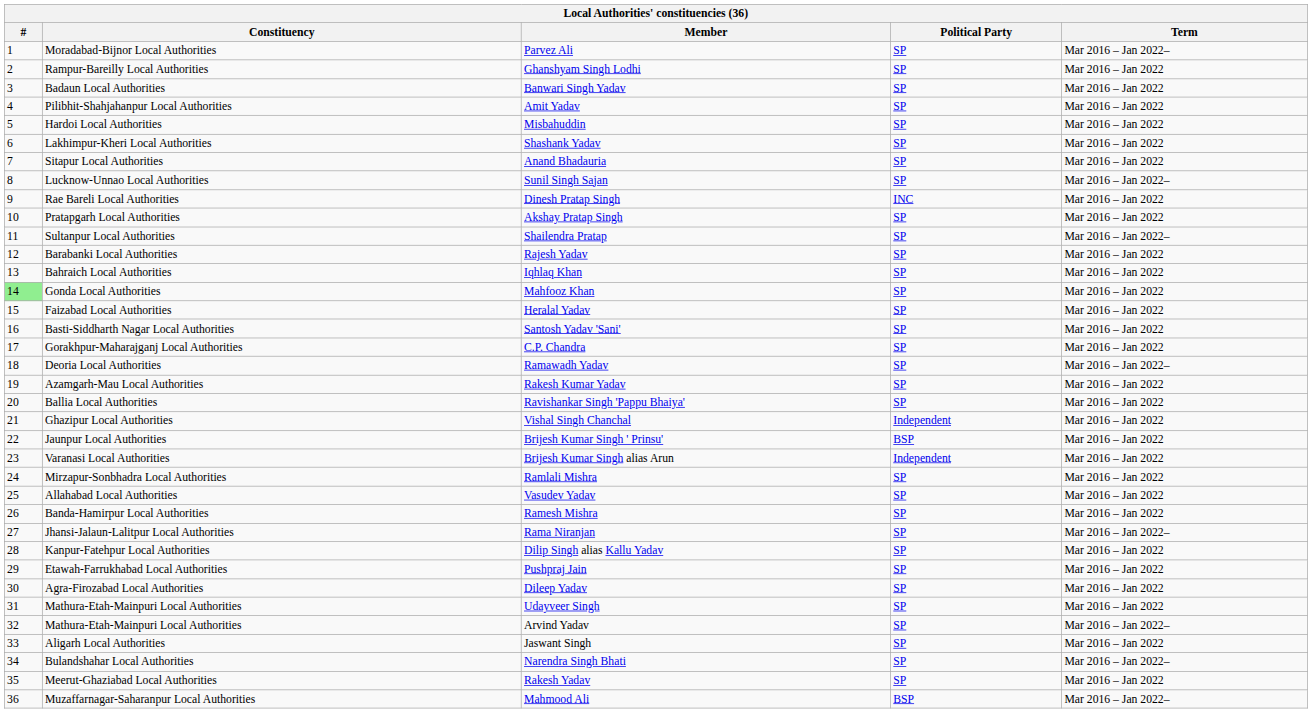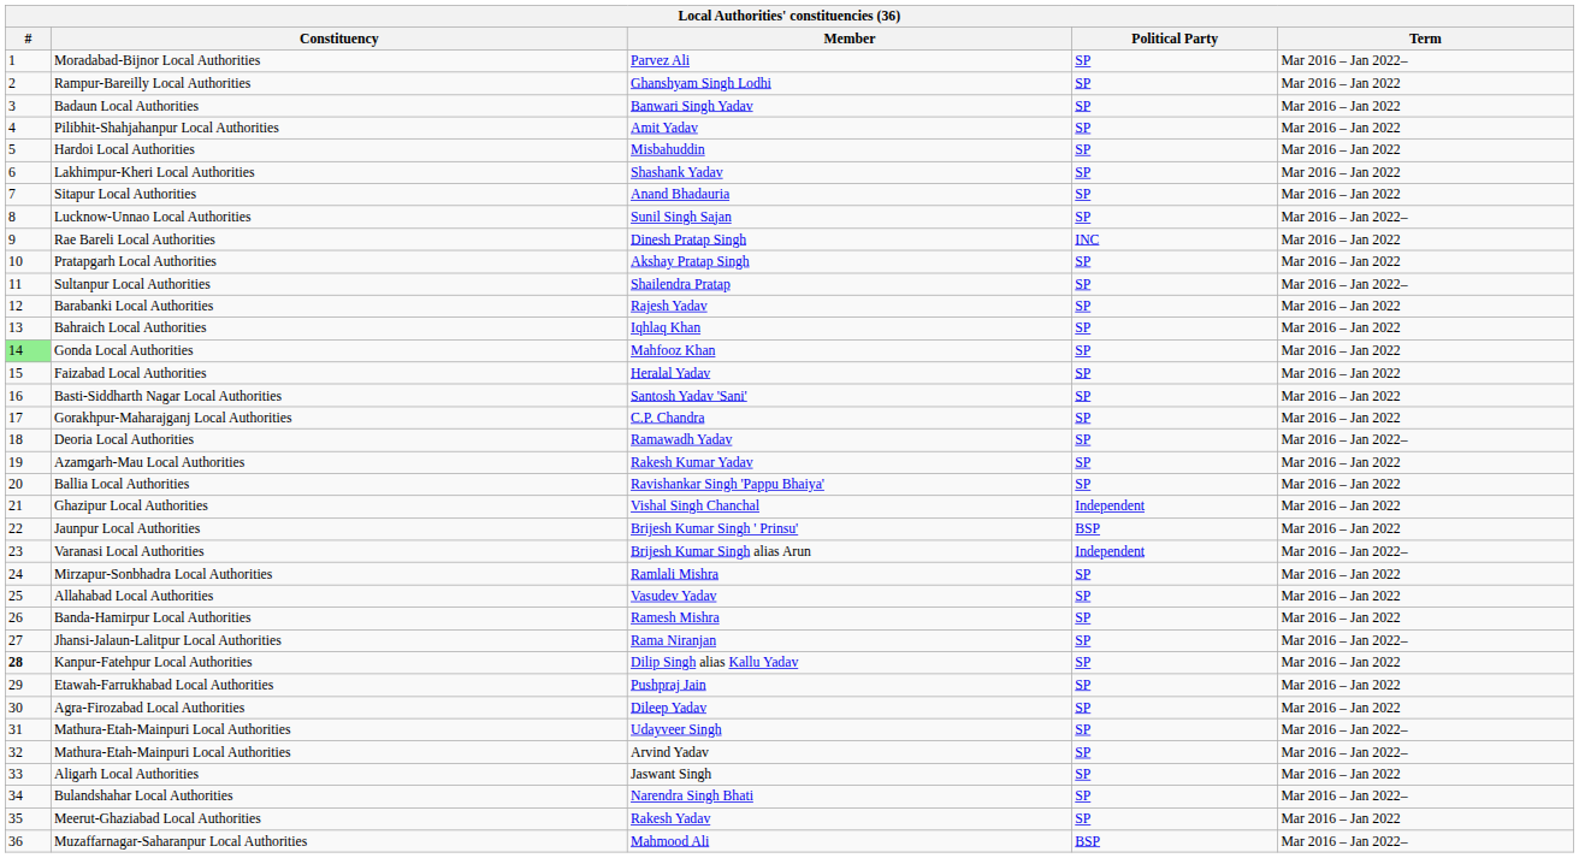Brijesh Kumar Singh alias Arun | Term: Mar 2016 – Jan 2022 -> Mar 2016 – Jan 2022–
Dilip Singh alias Kallu Yadav | #: normal -> bold
Udayveer Singh | Term: Mar 2016 – Jan 2022 -> Mar 2016 – Jan 2022–
